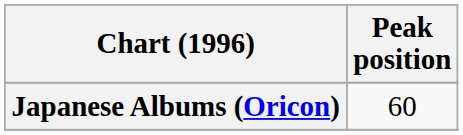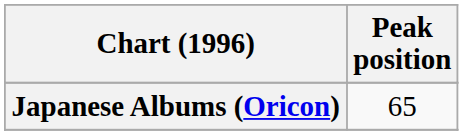Japanese Albums (Oricon) | Peak position: 60 -> 65
